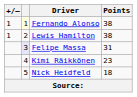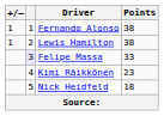Fernando Alonso | column 2: lightyellow background -> no background
Felipe Massa | Points: 31 -> 33
